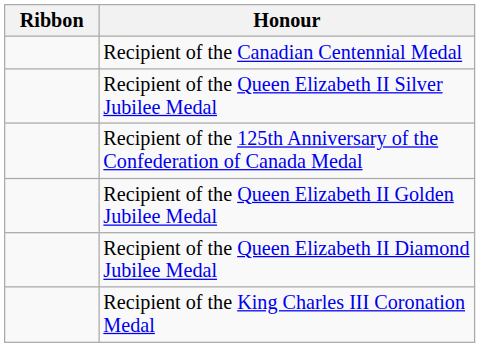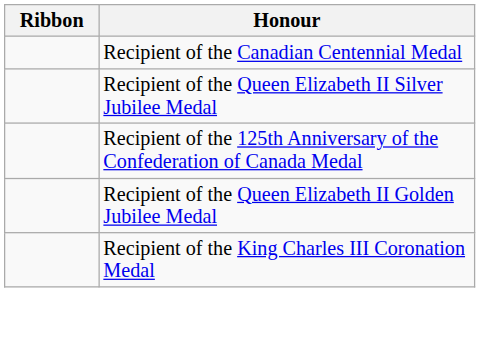- row: Recipient of the Queen Elizabeth II Diamond Jubilee Medal
